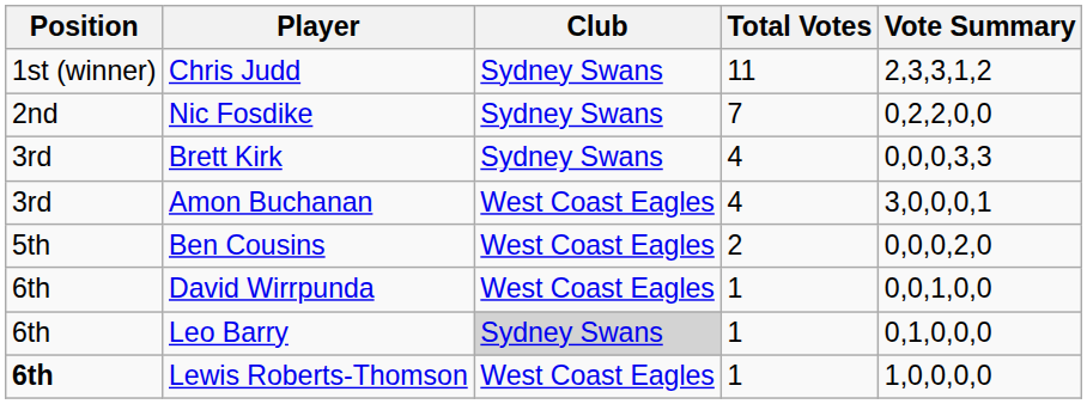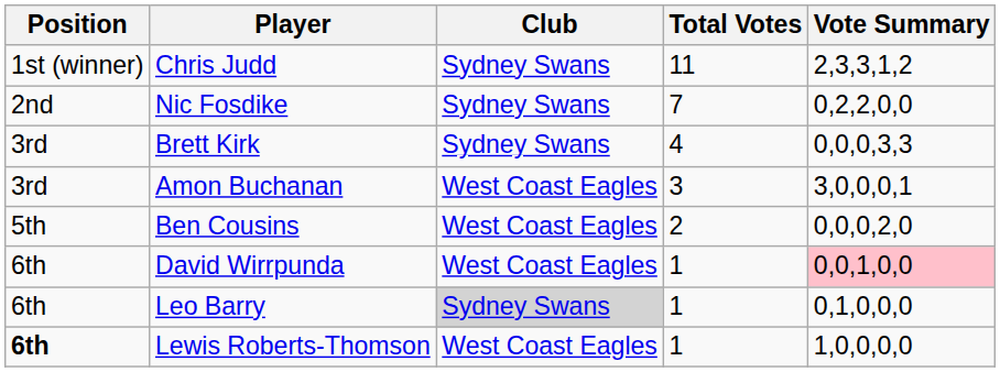Amon Buchanan | Total Votes: 4 -> 3
David Wirrpunda | Vote Summary: no background -> pink background
